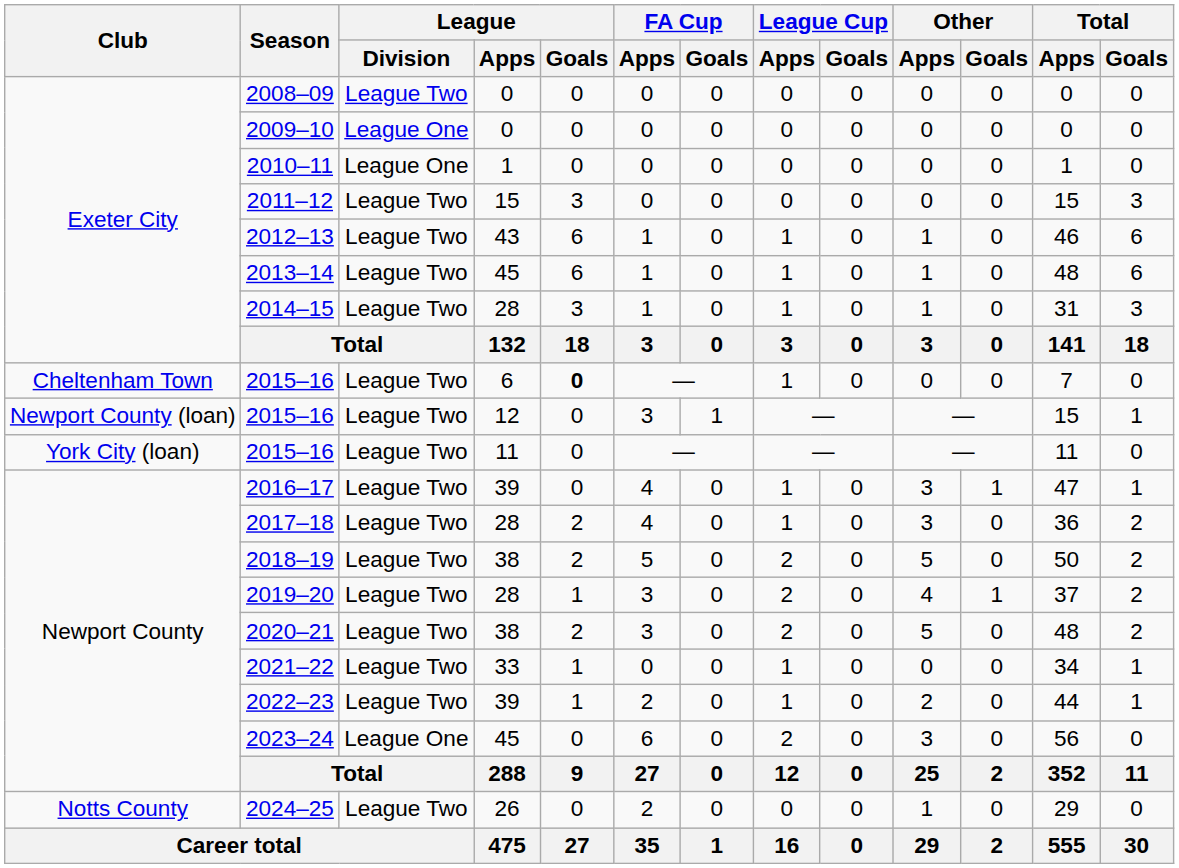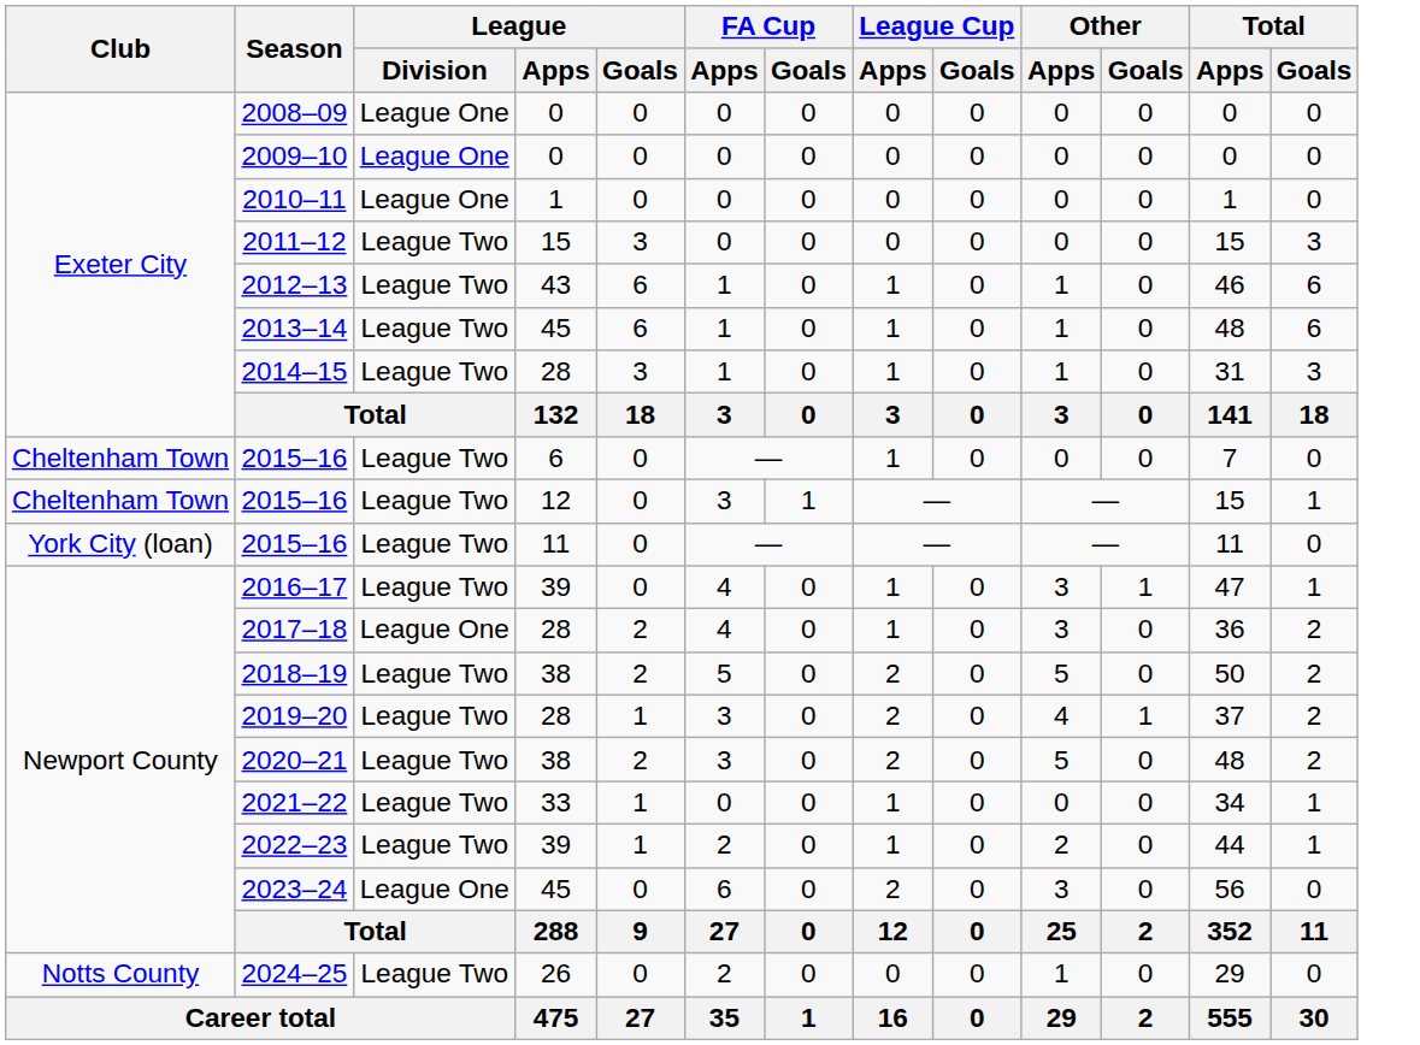2008–09 | League / Division: League Two -> League One
2015–16 / 6 | League / Goals: bold -> normal
2015–16 / 12 | Club: Newport County (loan) -> Cheltenham Town
2017–18 | League / Division: League Two -> League One
